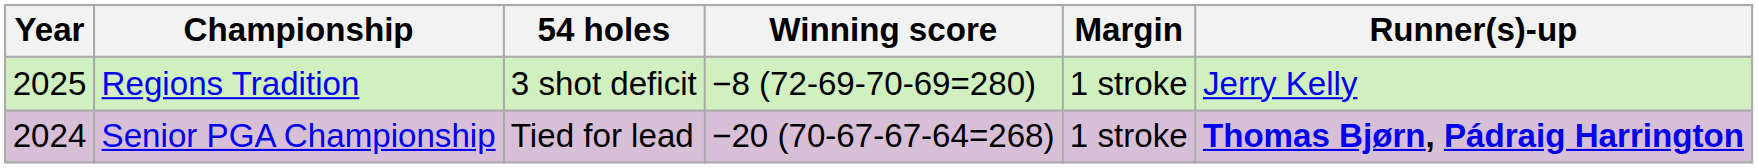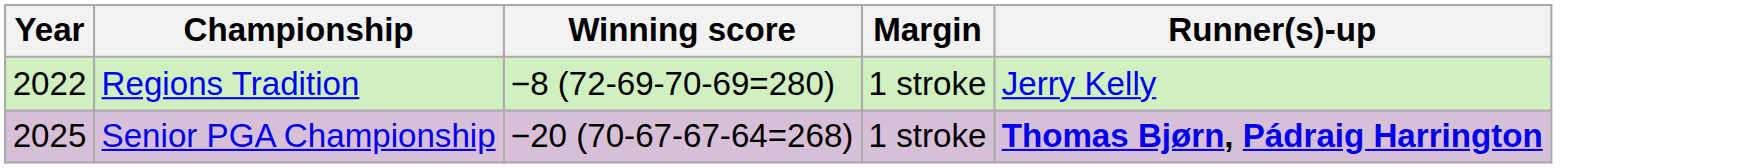- column: 54 holes | 3 shot deficit | Tied for lead
Regions Tradition | Year: 2025 -> 2022
Senior PGA Championship | Year: 2024 -> 2025
